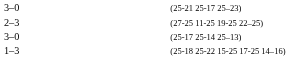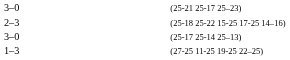2–3 | column 5: (27-25 11-25 19-25 22–25) -> (25-18 25-22 15-25 17-25 14–16)
1–3 | column 5: (25-18 25-22 15-25 17-25 14–16) -> (27-25 11-25 19-25 22–25)
